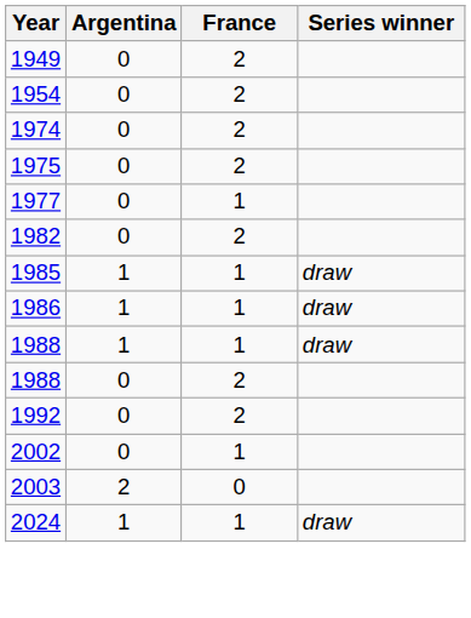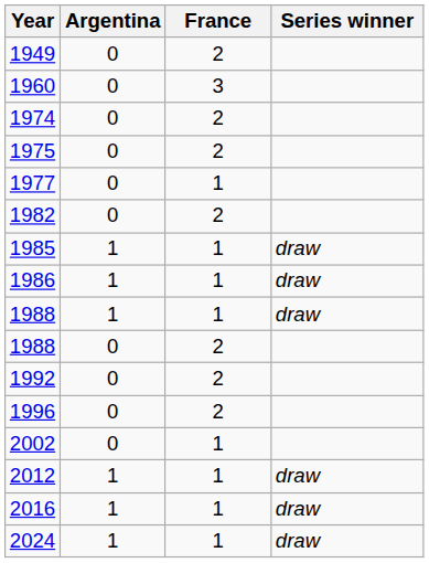- row: 1954 | 0 | 2
+ row: 1960 | 0 | 3
+ row: 1996 | 0 | 2
- row: 2003 | 2 | 0
+ row: 2012 | 1 | 1 | draw
+ row: 2016 | 1 | 1 | draw
